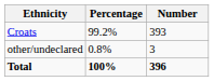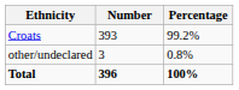columns swapped: Number <-> Percentage
